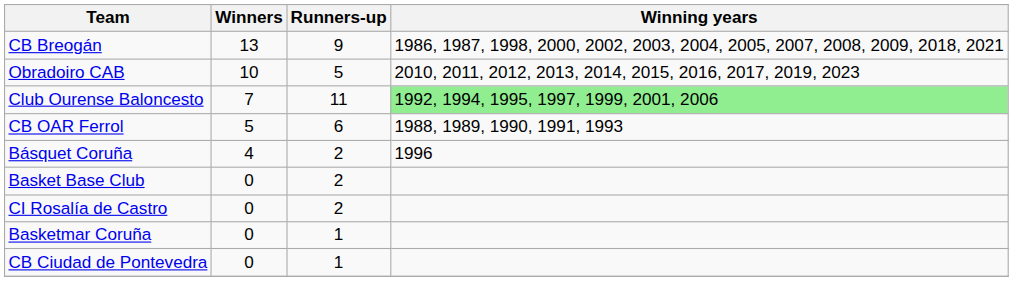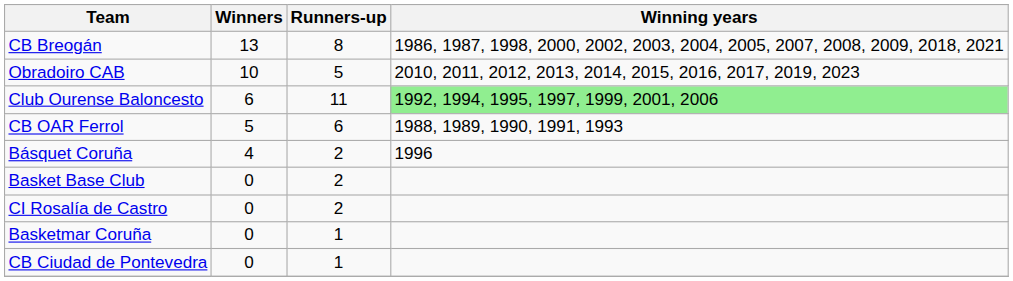CB Breogán | Runners-up: 9 -> 8
Club Ourense Baloncesto | Winners: 7 -> 6
